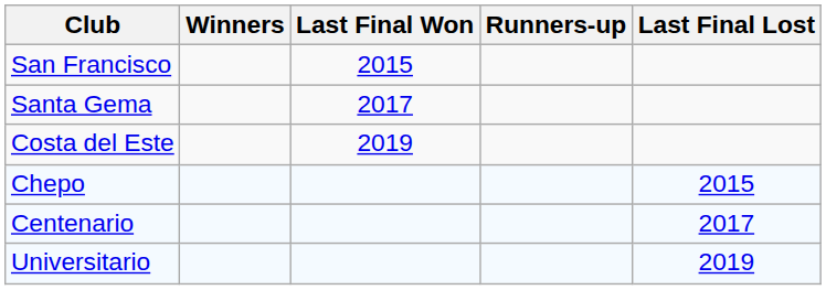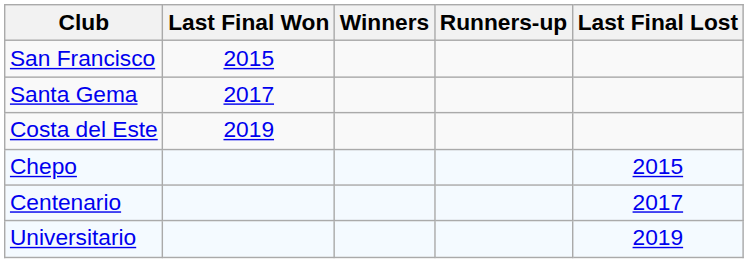columns swapped: Winners <-> Last Final Won
